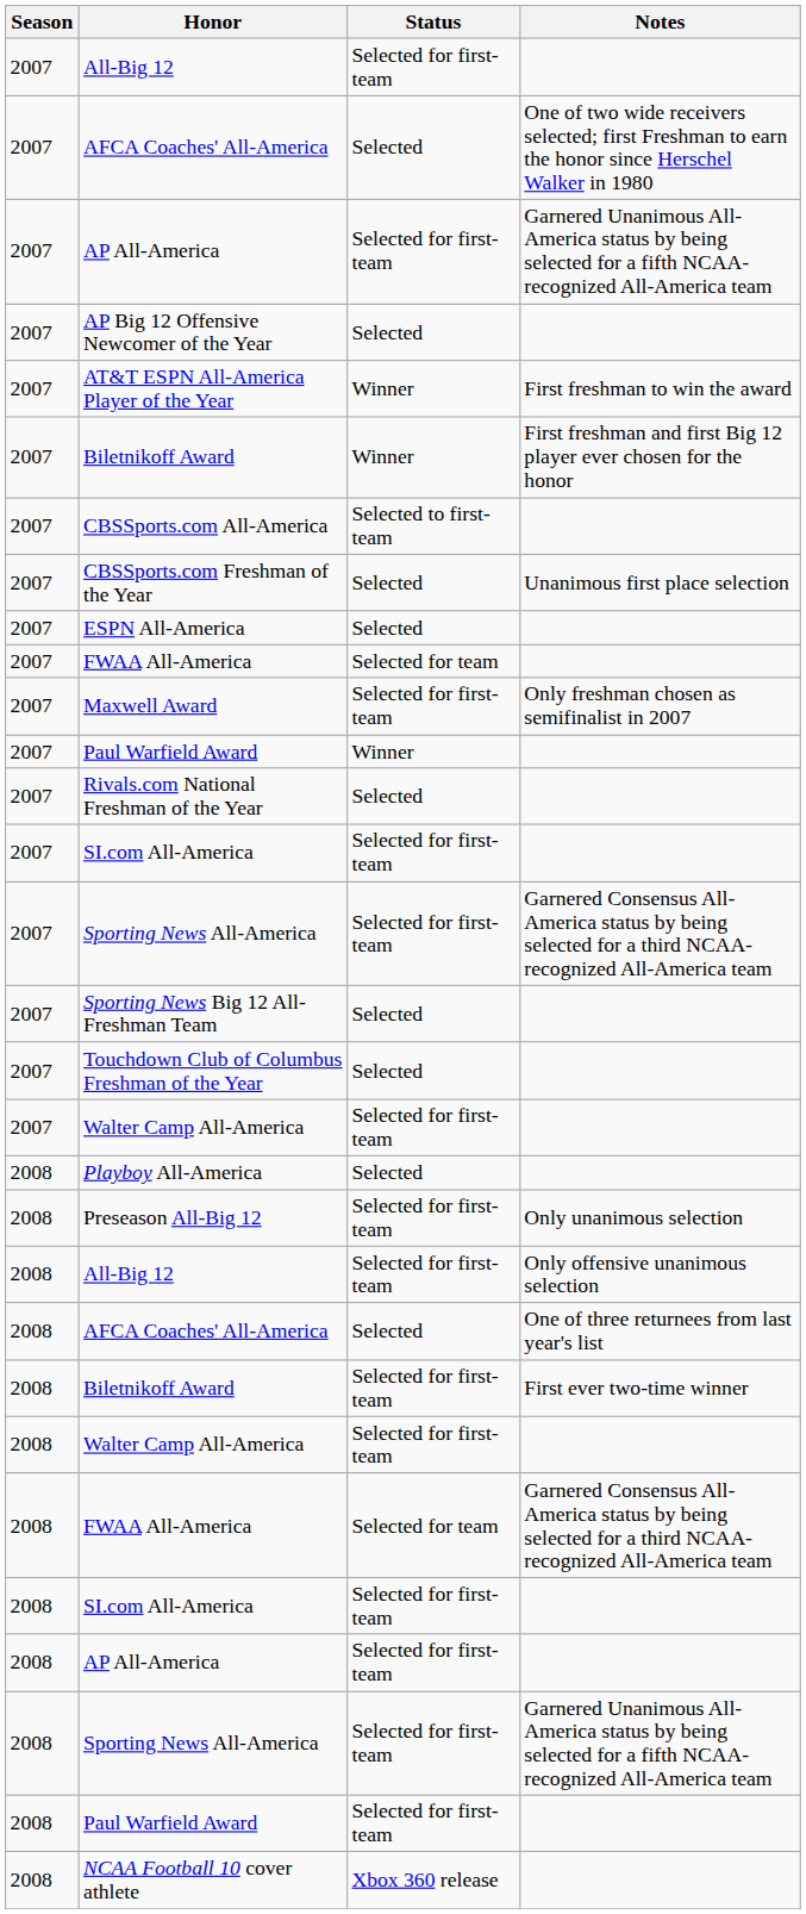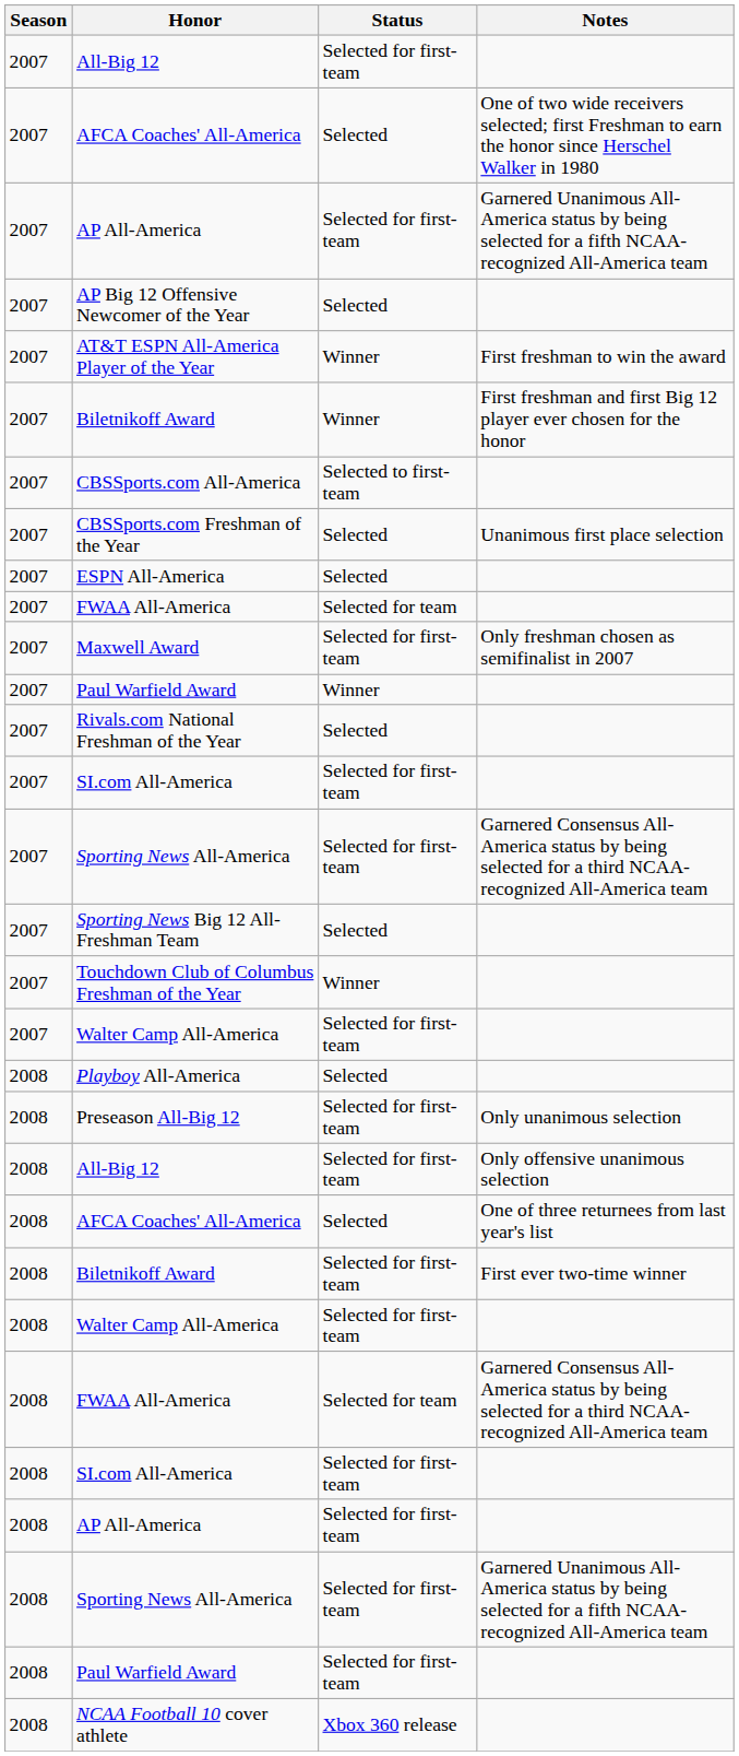Touchdown Club of Columbus Freshman of the Year | Status: Selected -> Winner
